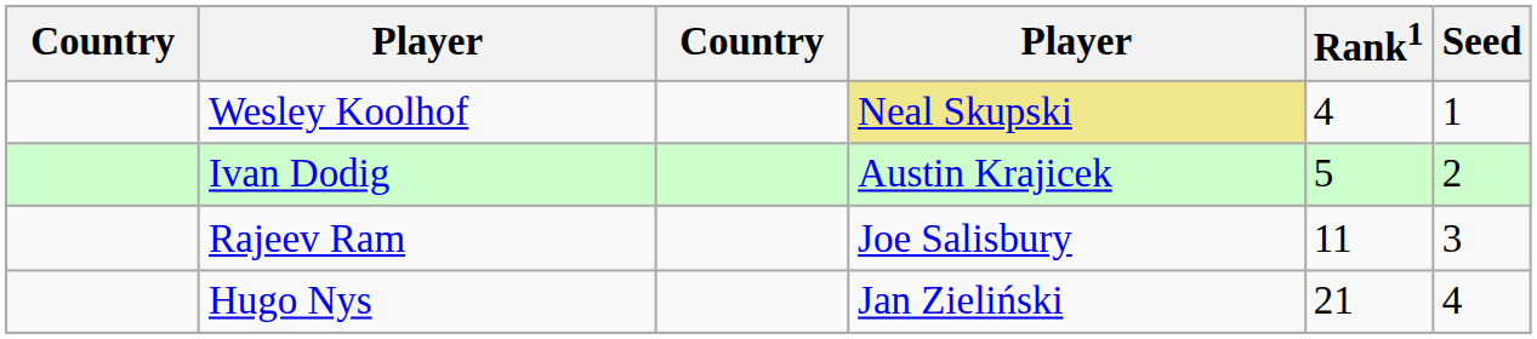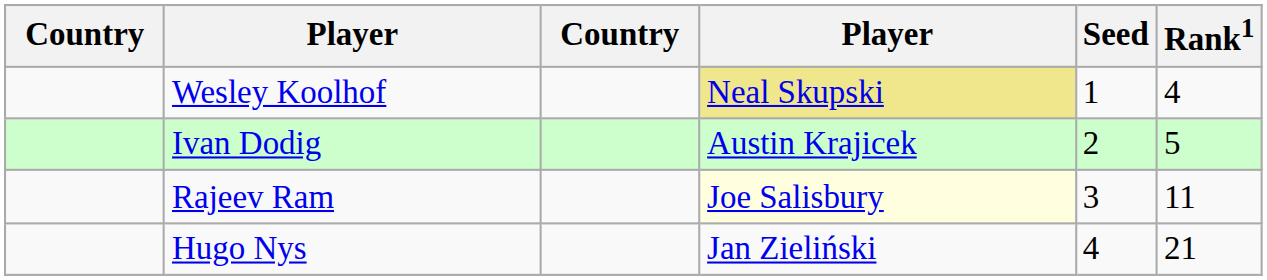columns swapped: Rank1 <-> Seed
Rajeev Ram | column 4: no background -> lightyellow background
